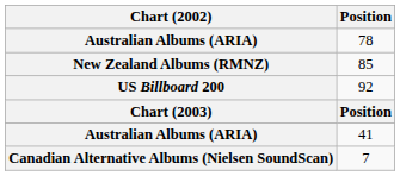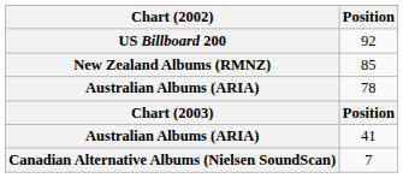rows swapped: 78 <-> 92
